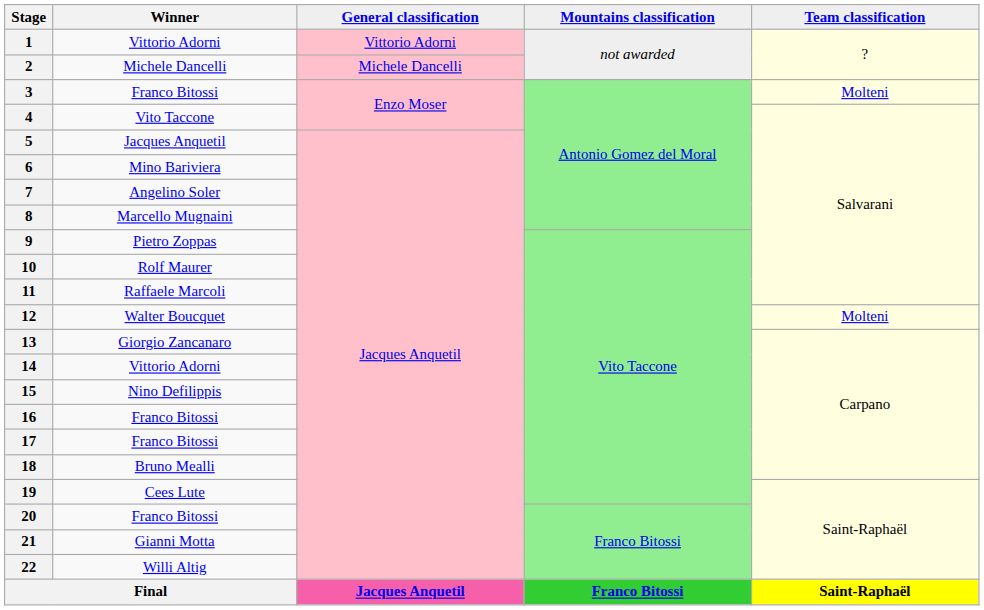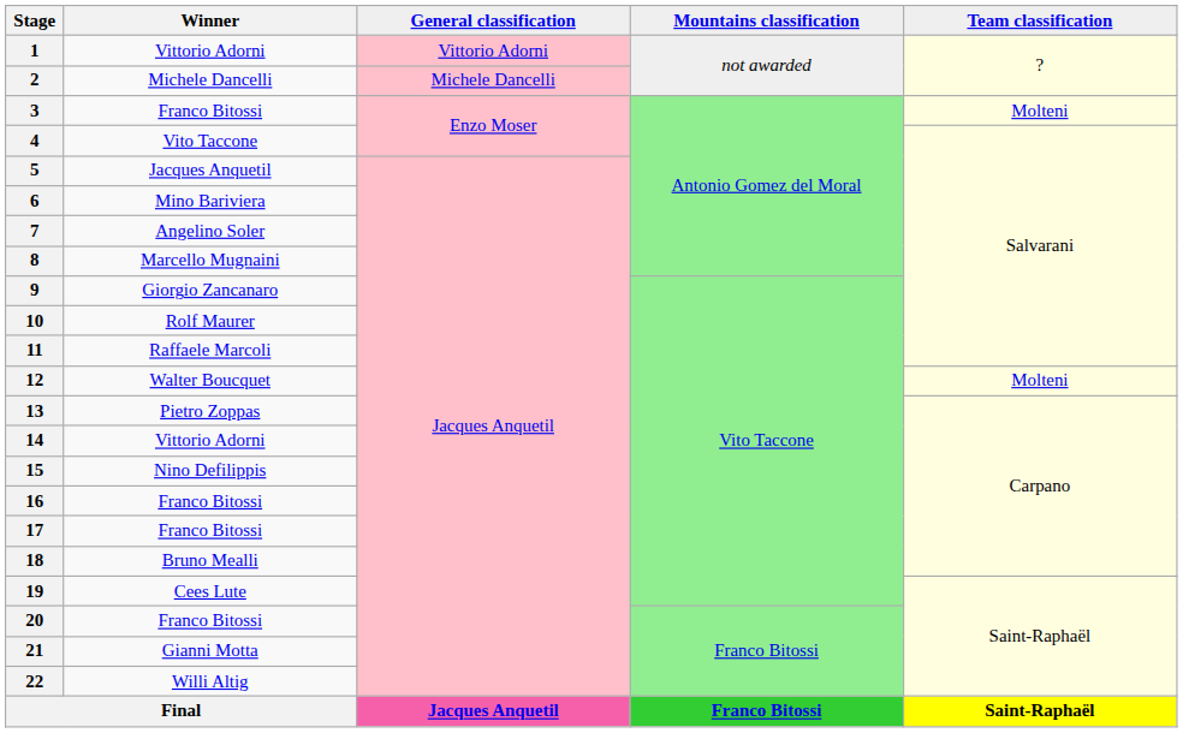9 | Winner: Pietro Zoppas -> Giorgio Zancanaro
13 | Winner: Giorgio Zancanaro -> Pietro Zoppas
